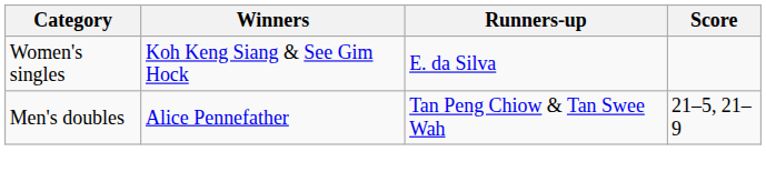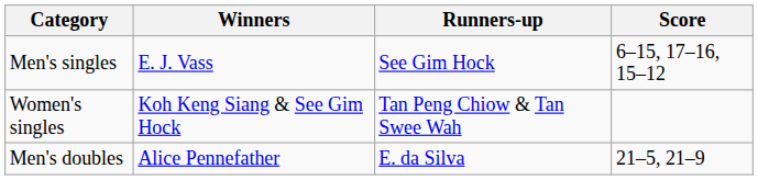+ row: Men's singles | E. J. Vass | See Gim Hock | 6–15, 17–16, 15–12
Women's singles | Runners-up: E. da Silva -> Tan Peng Chiow & Tan Swee Wah
Men's doubles | Runners-up: Tan Peng Chiow & Tan Swee Wah -> E. da Silva
